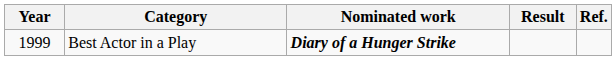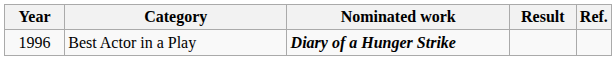Best Actor in a Play | Year: 1999 -> 1996
